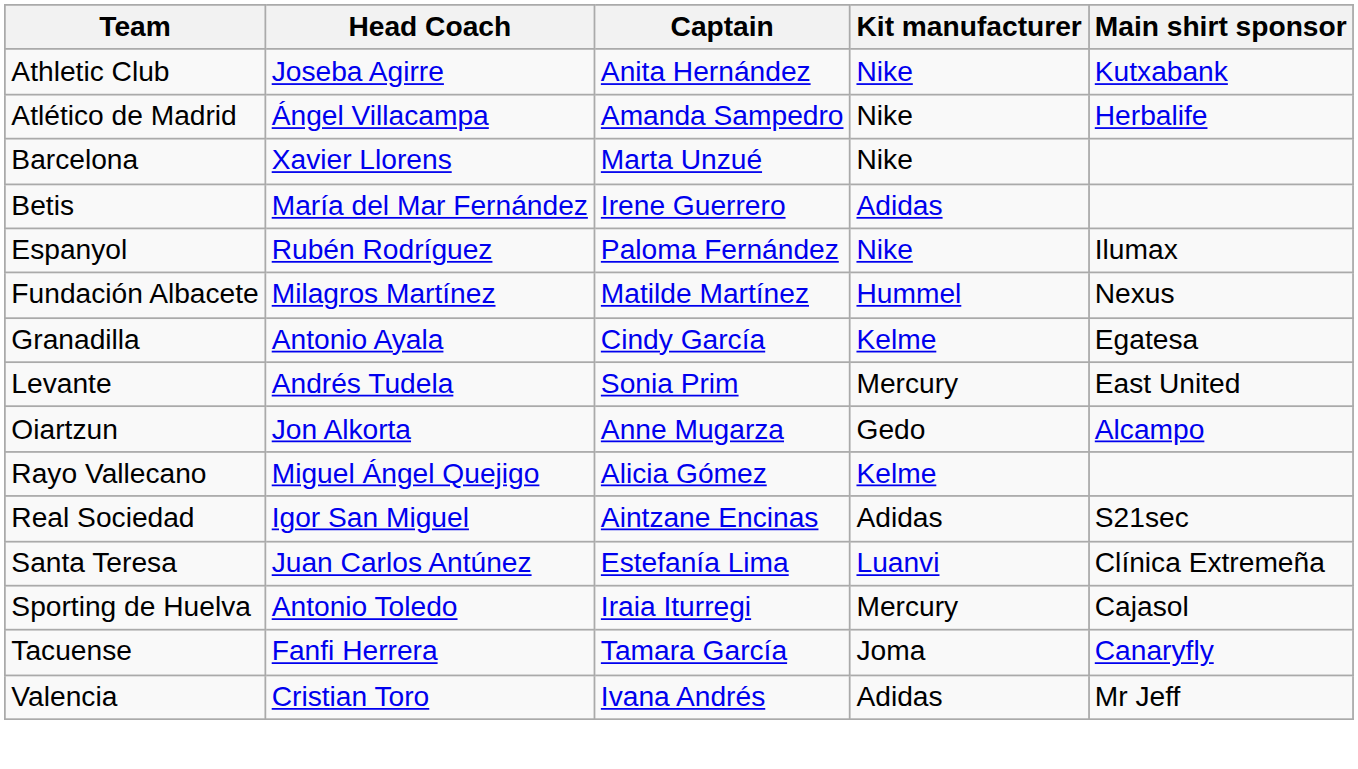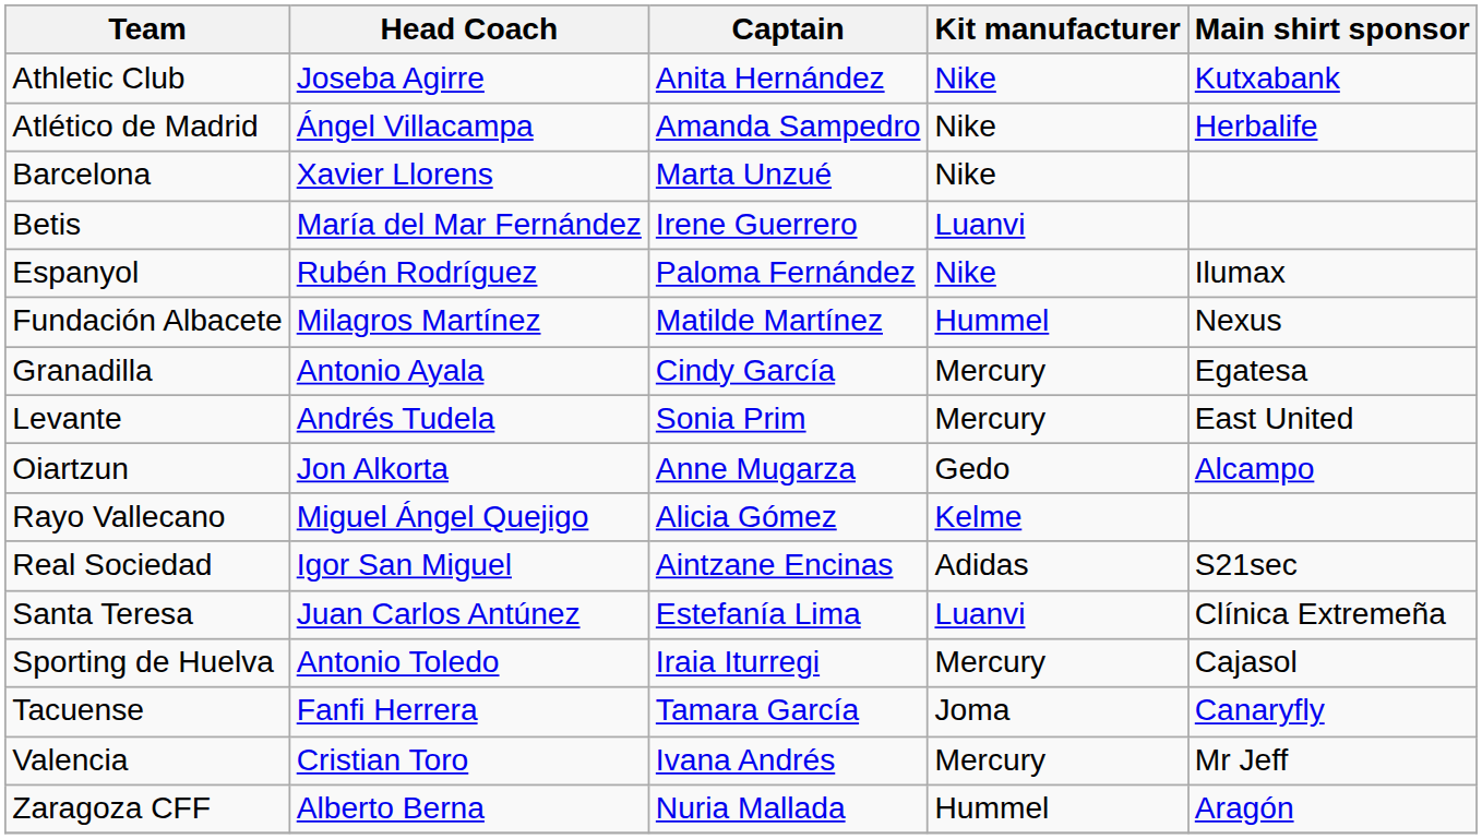Betis | Kit manufacturer: Adidas -> Luanvi
Granadilla | Kit manufacturer: Kelme -> Mercury
Valencia | Kit manufacturer: Adidas -> Mercury
+ row: Zaragoza CFF | Alberto Berna | Nuria Mallada | Hummel | Aragón
